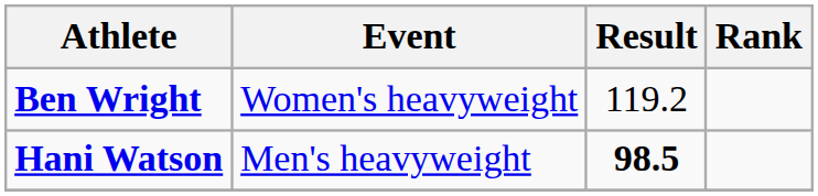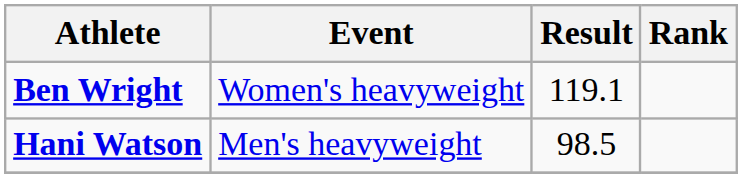Ben Wright | Result: 119.2 -> 119.1
Hani Watson | Result: bold -> normal
